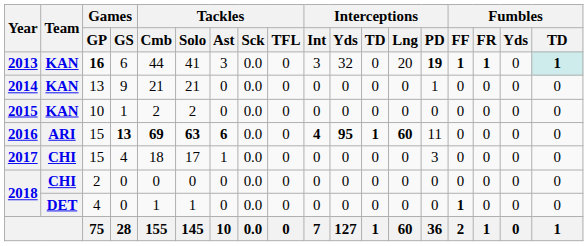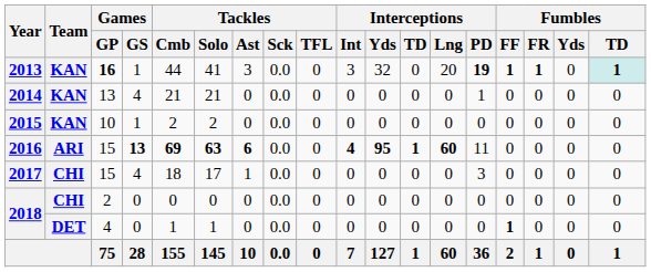2013 | Games / GS: 6 -> 1
2014 | Games / GS: 9 -> 4
